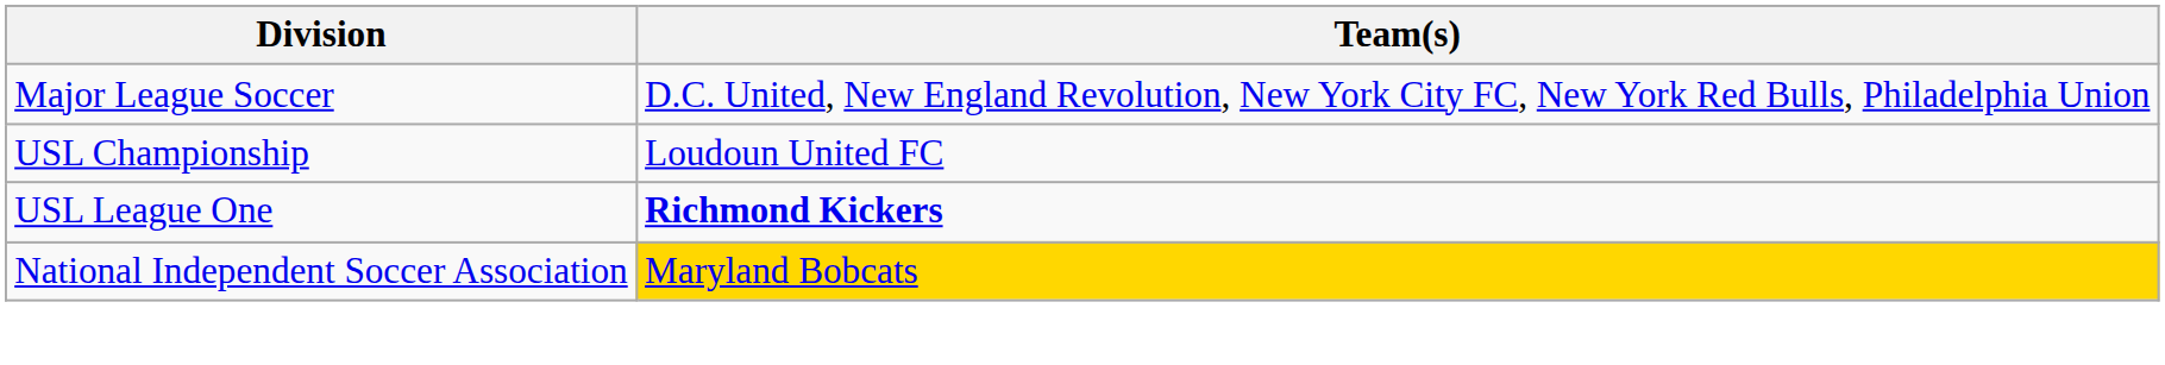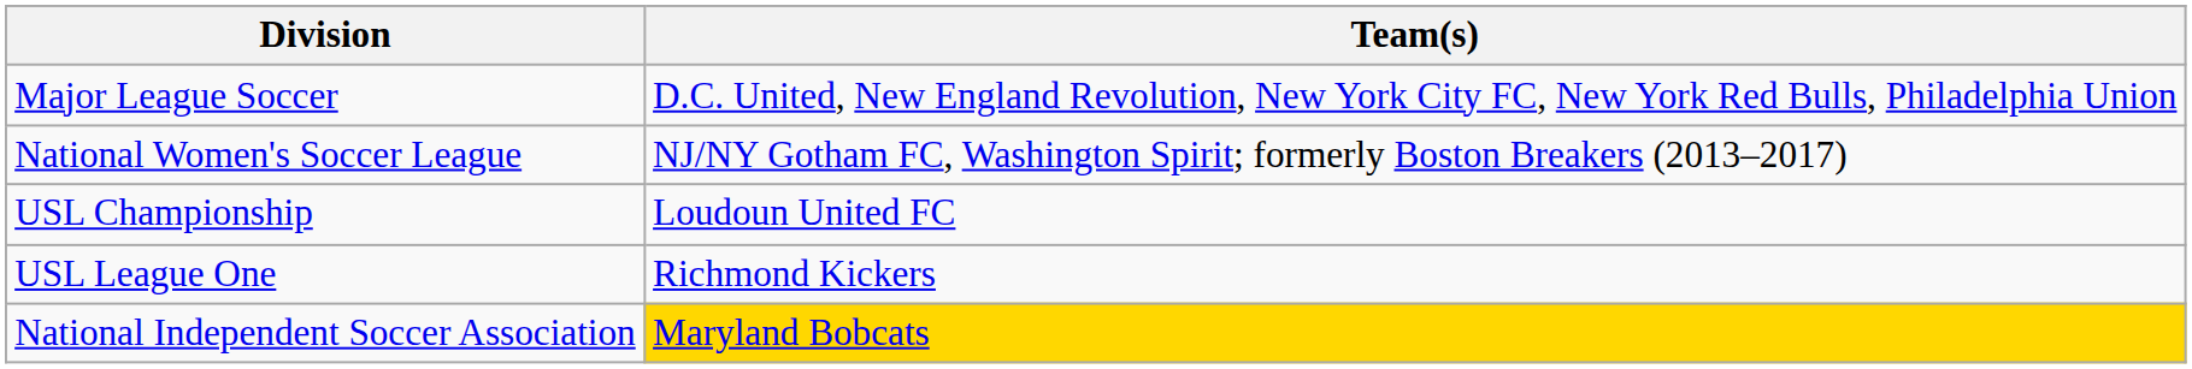+ row: National Women's Soccer League | NJ/NY Gotham FC, Washington Spirit; formerly Boston Breakers (2013–2017)
USL League One | Team(s): bold -> normal
